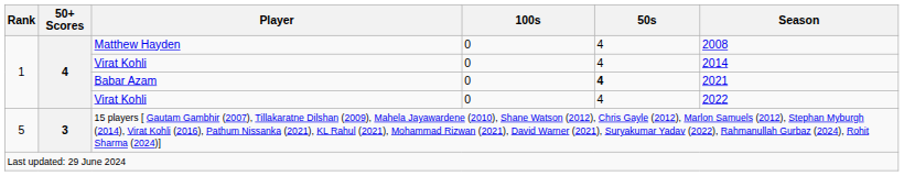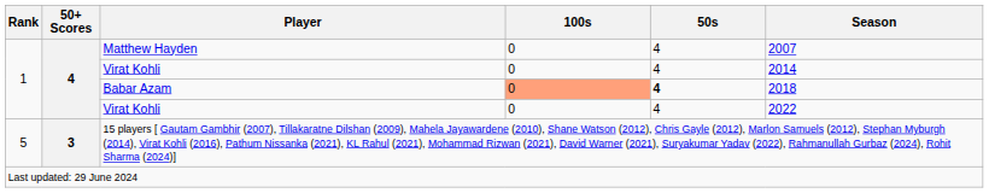Matthew Hayden | Season: 2008 -> 2007
Babar Azam | 100s: no background -> lightsalmon background
Babar Azam | Season: 2021 -> 2018
